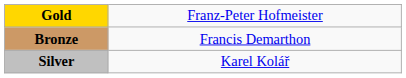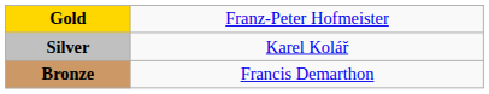rows swapped: Silver <-> Bronze
